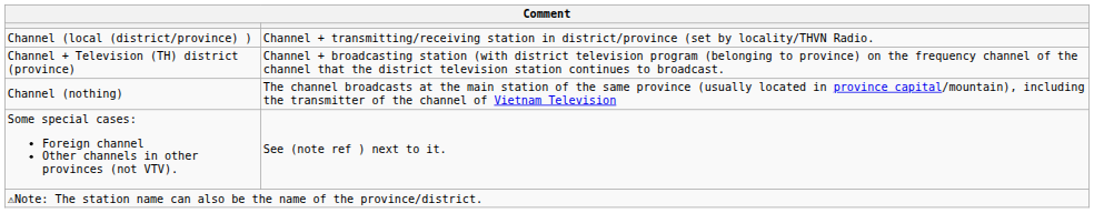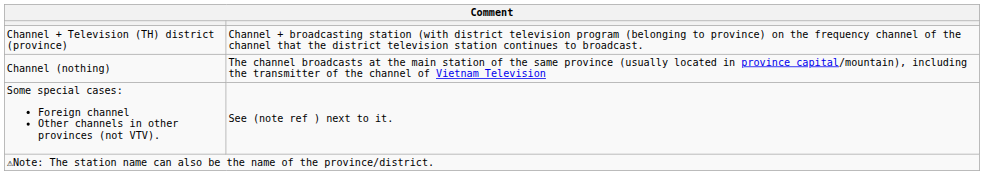- row: Channel (local (district/province) ) | Channel + transmitting/receiving station in district/province (set by locality/THVN Radio.
